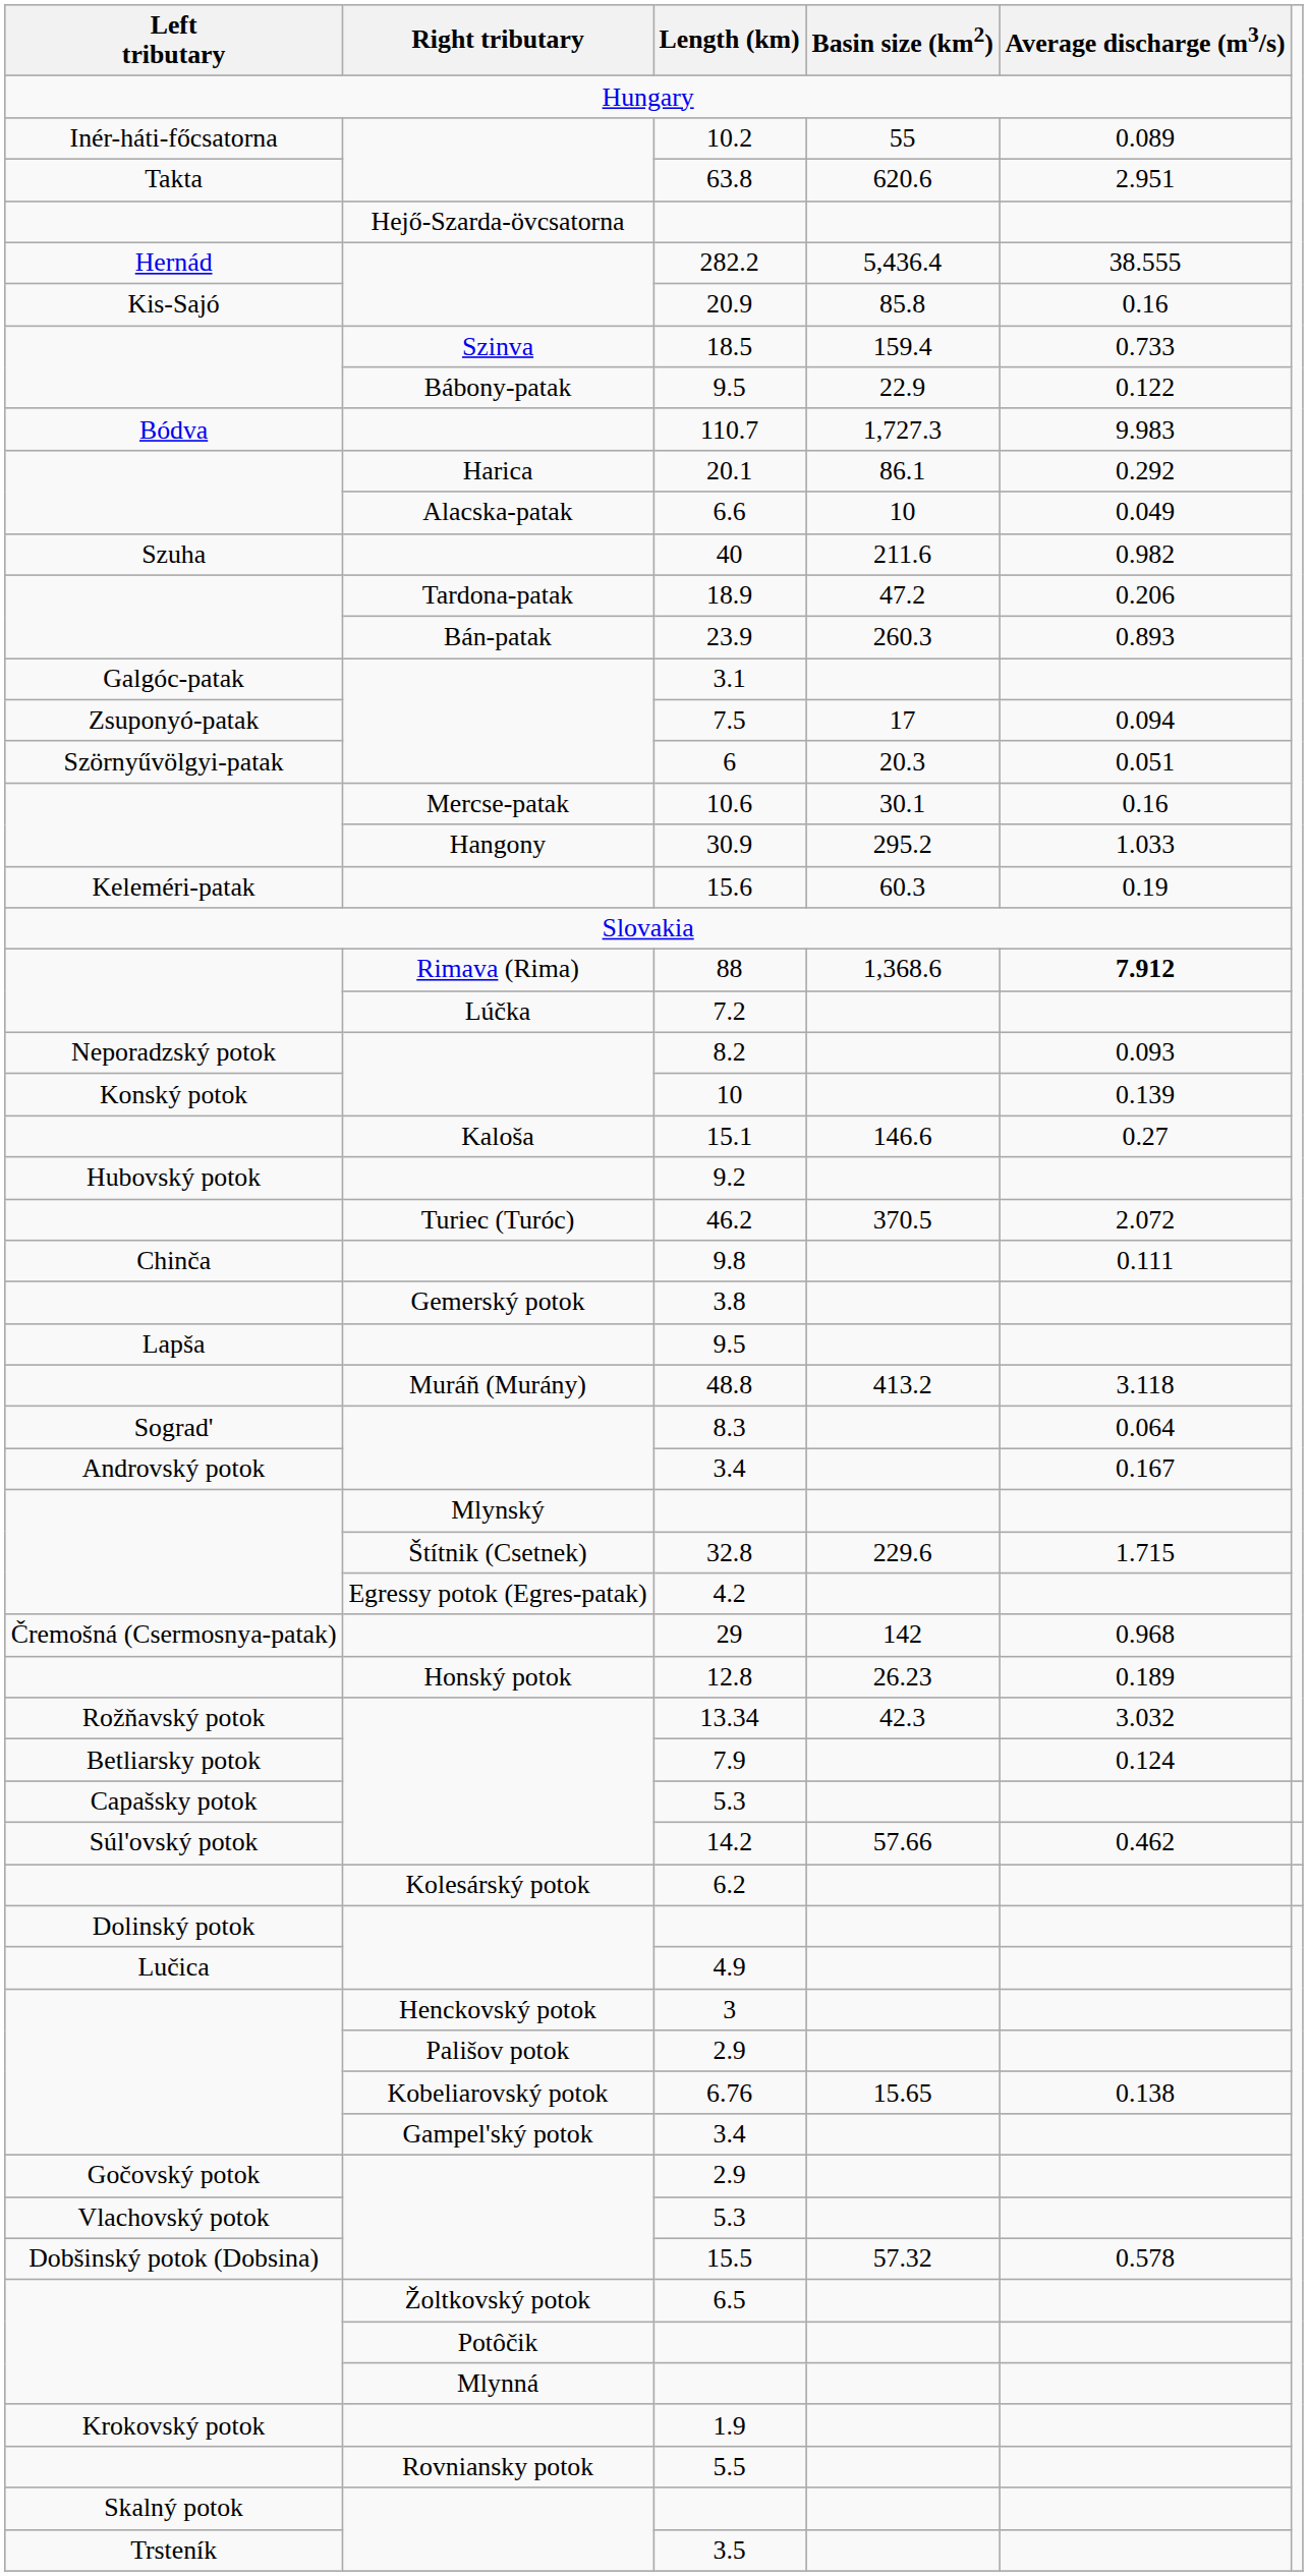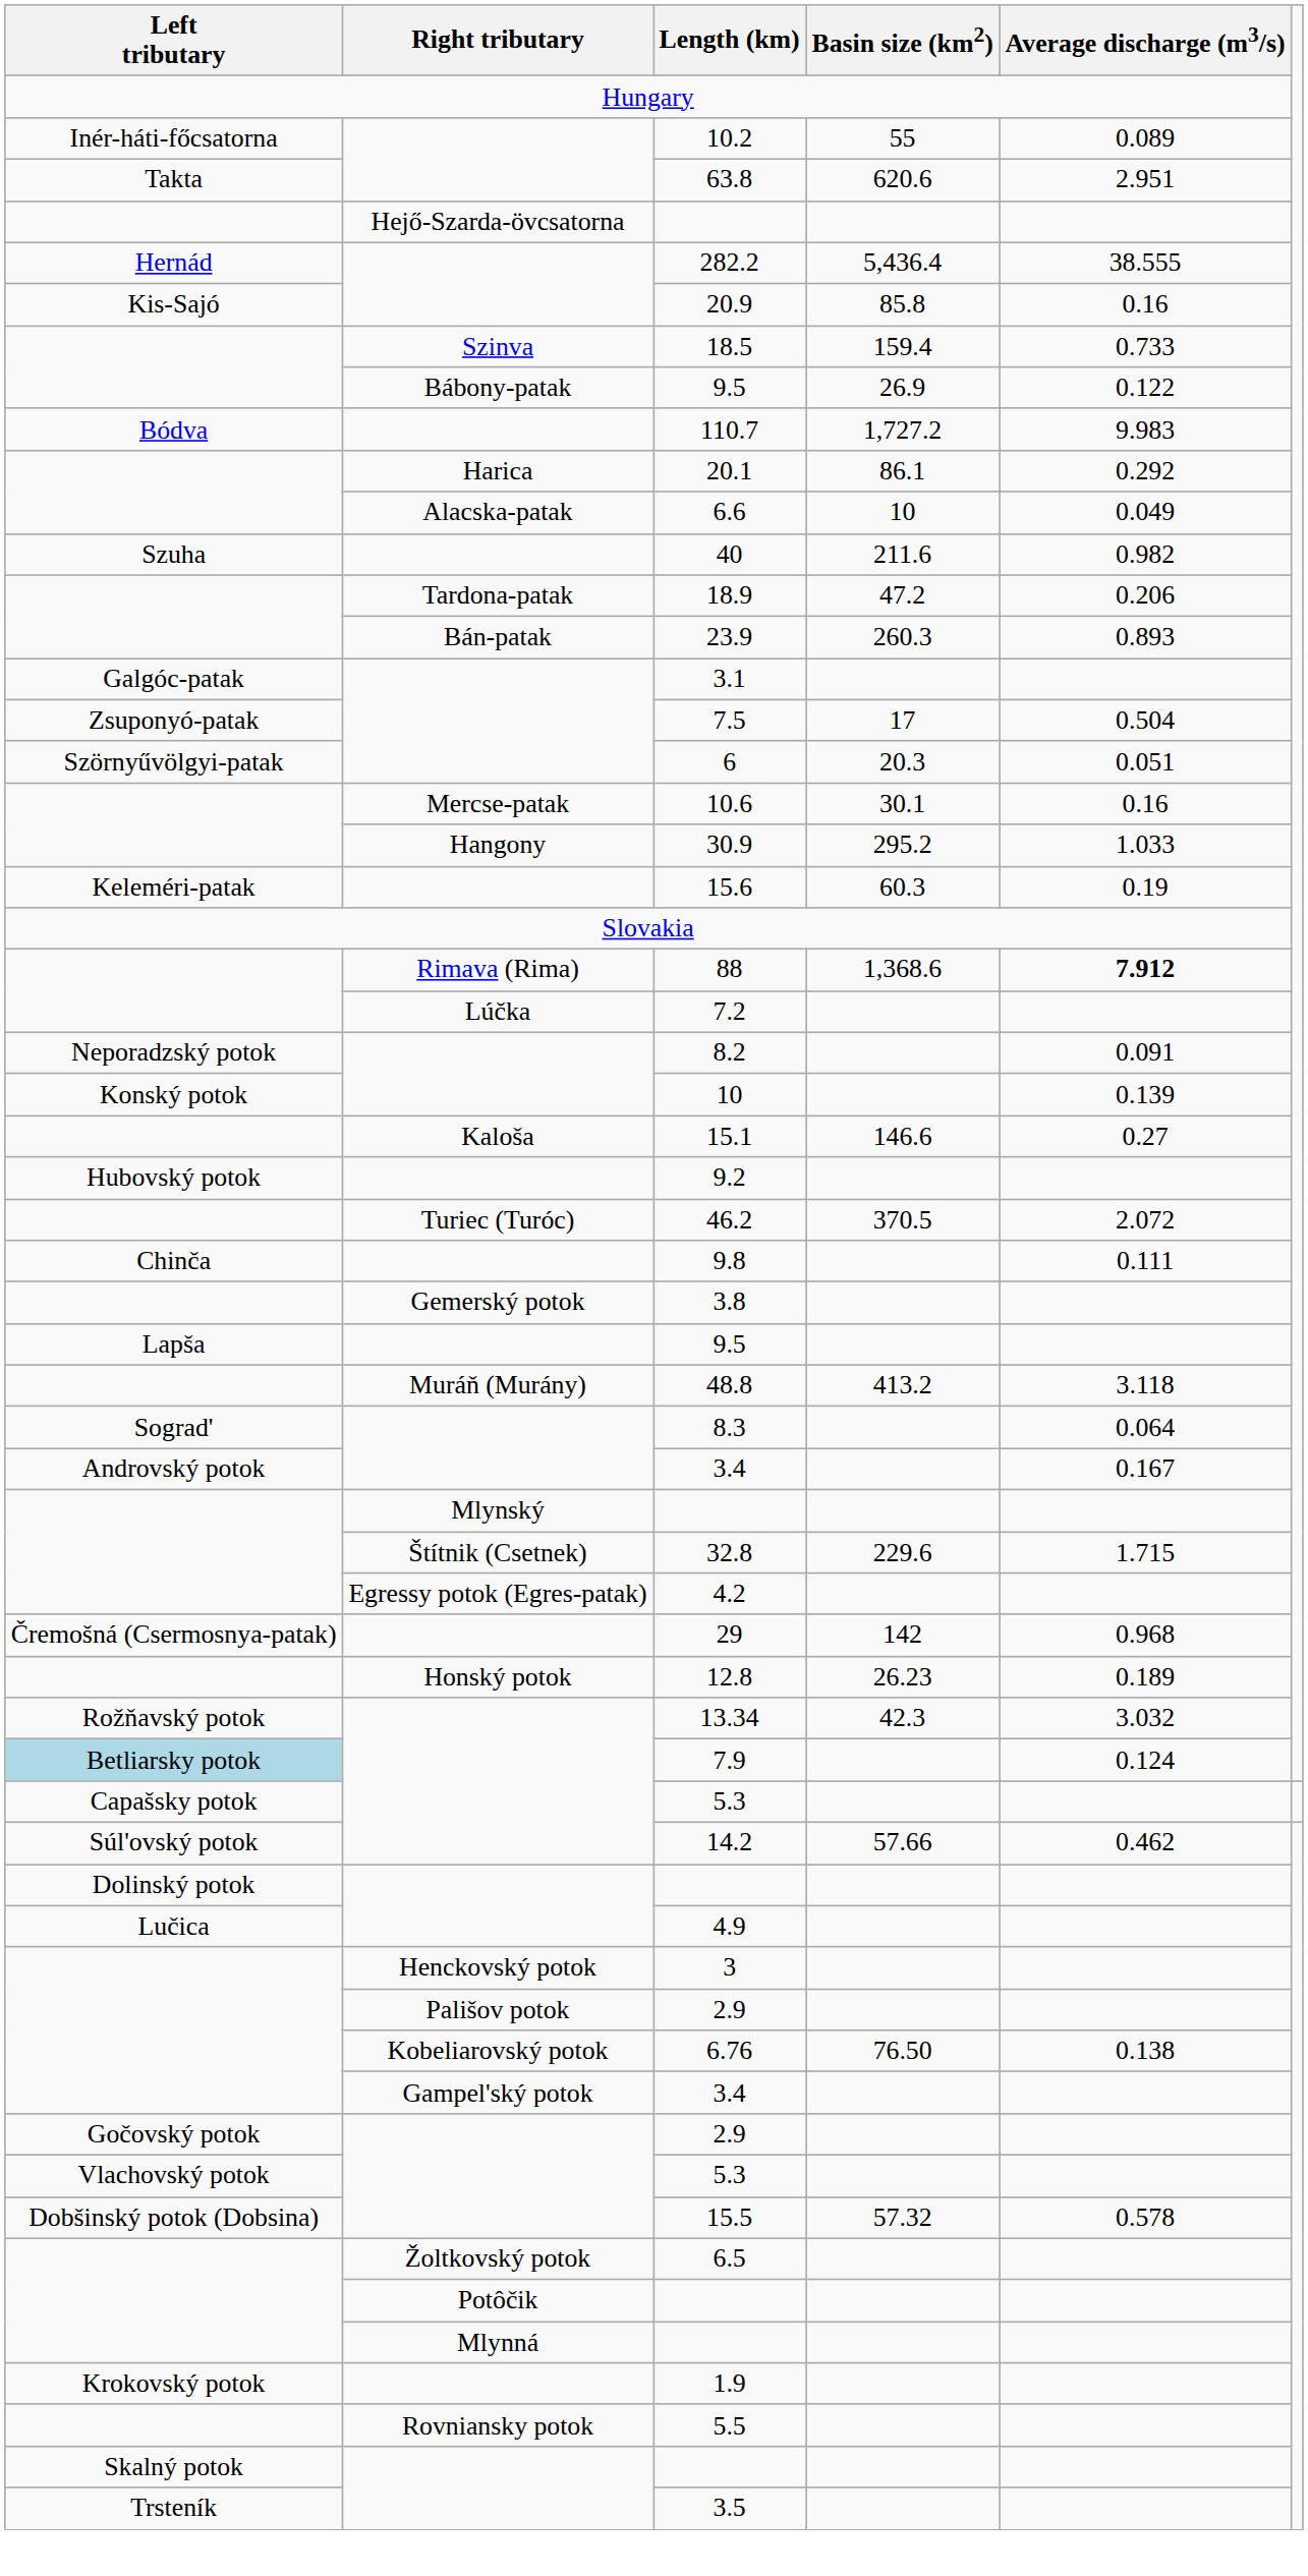Bábony-patak / 9.5 | Basin size (km2): 22.9 -> 26.9
110.7 | Basin size (km2): 1,727.3 -> 1,727.2
7.5 | Average discharge (m3/s): 0.094 -> 0.504
8.2 | Average discharge (m3/s): 0.093 -> 0.091
7.9 | Left tributary: no background -> lightblue background
- row: Kolesárský potok | 6.2
6.76 | Basin size (km2): 15.65 -> 76.50
